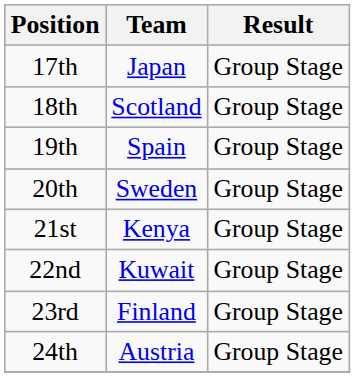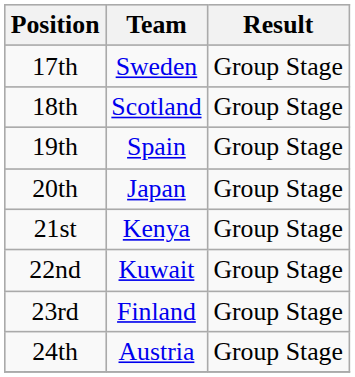17th | Team: Japan -> Sweden
20th | Team: Sweden -> Japan
